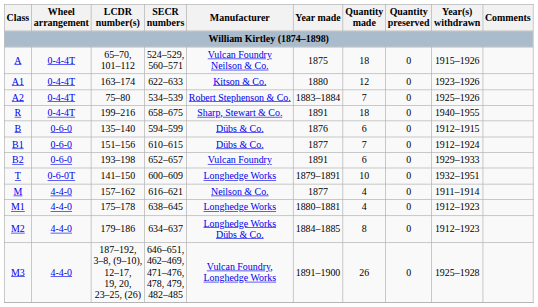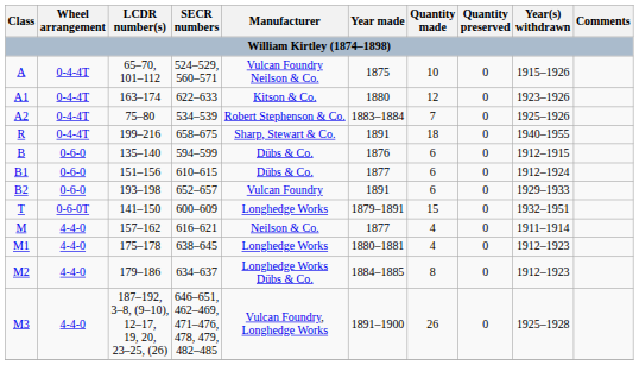A | Quantity made: 18 -> 10
B1 | Quantity made: 7 -> 6
T | Quantity made: 10 -> 15
